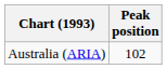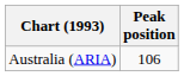Australia (ARIA) | Peak position: 102 -> 106
